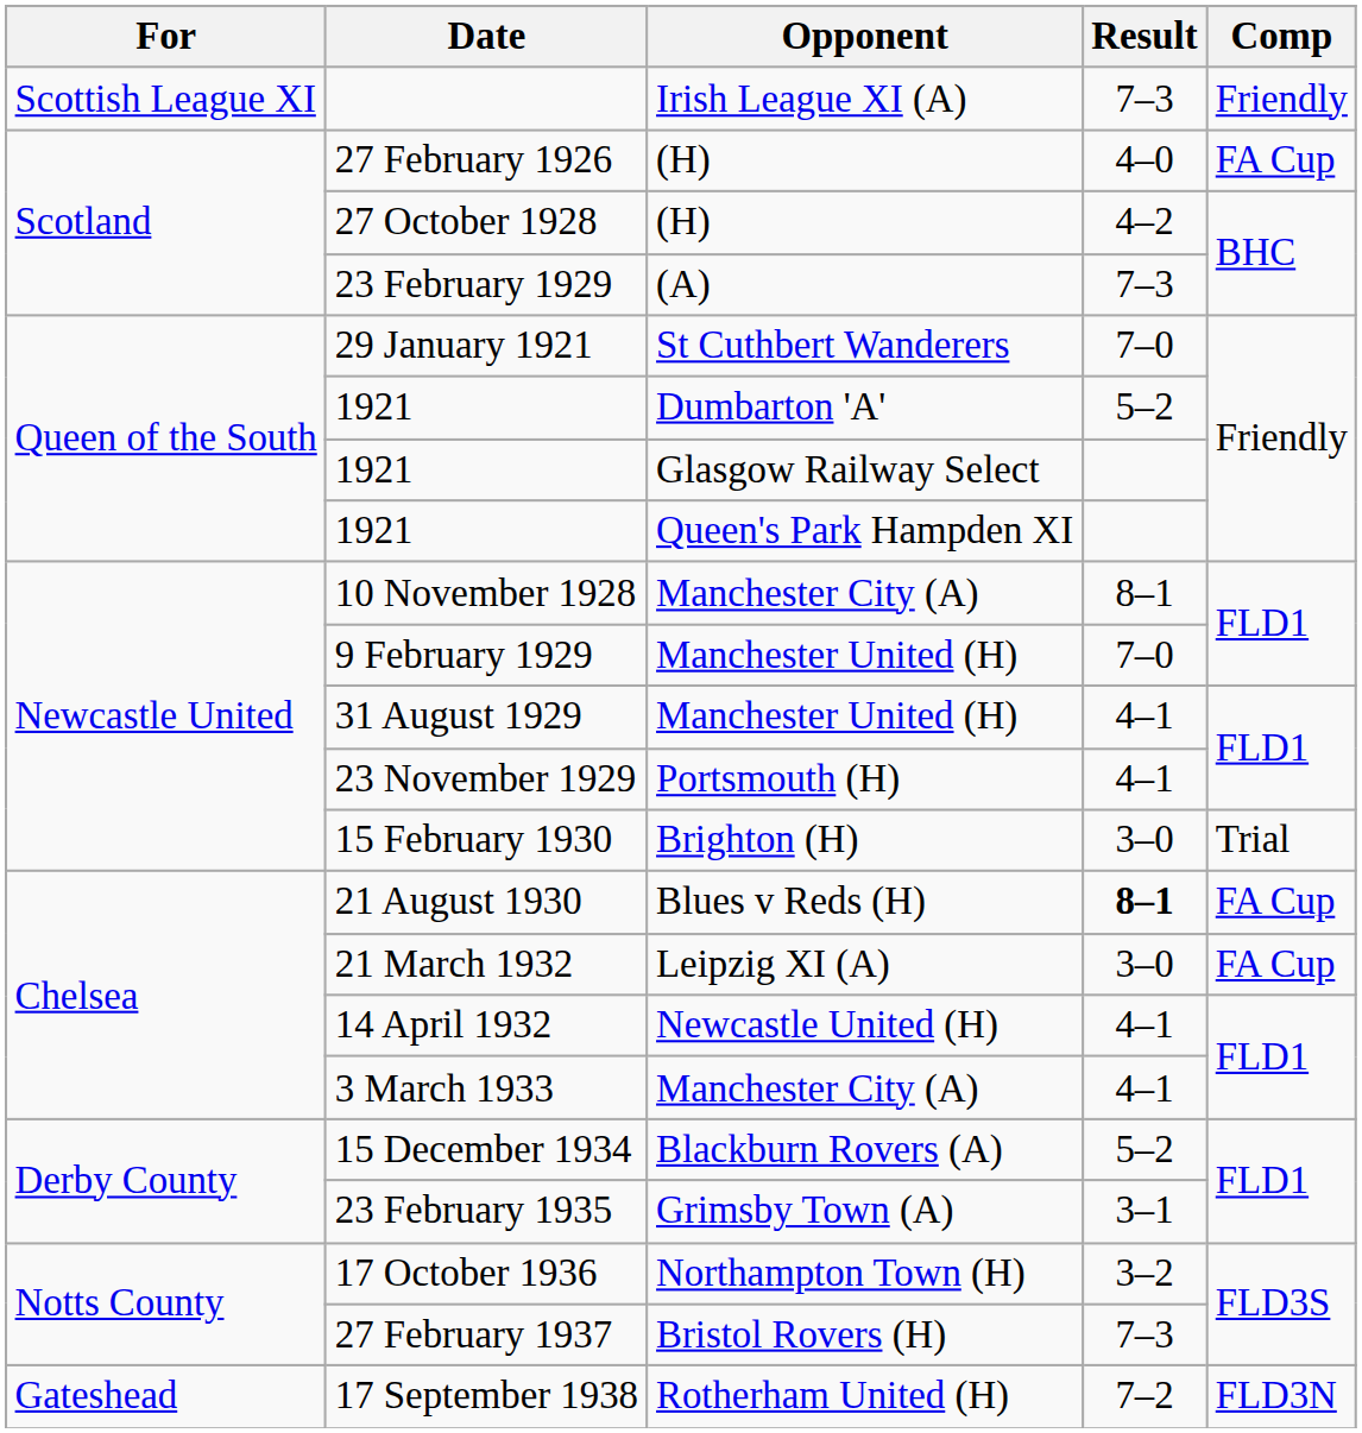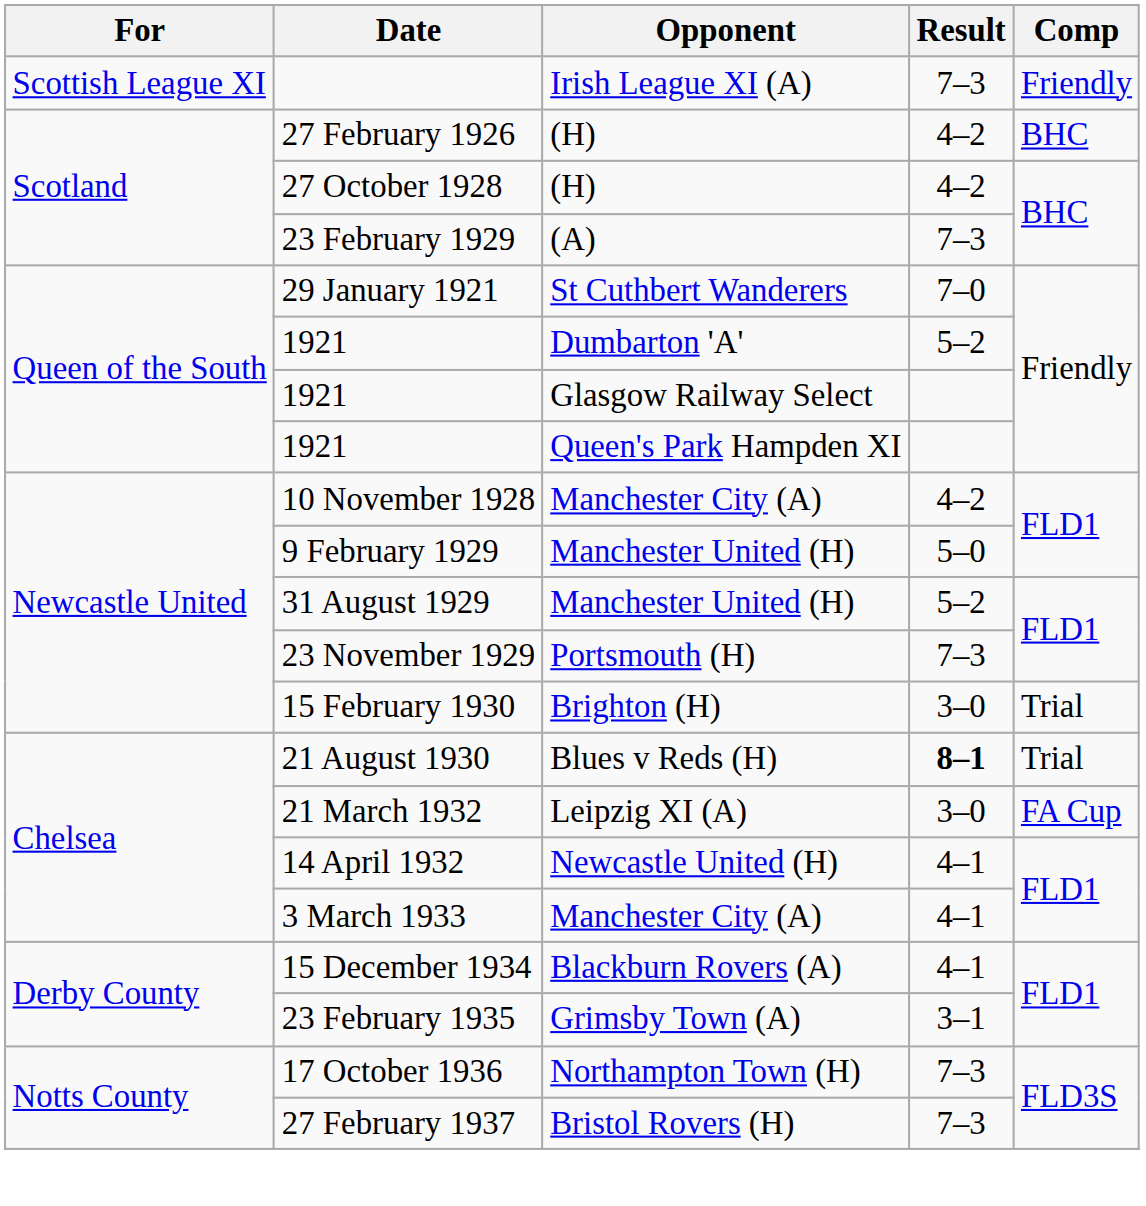27 February 1926 | Result: 4–0 -> 4–2
27 February 1926 | Comp: FA Cup -> BHC
10 November 1928 | Result: 8–1 -> 4–2
9 February 1929 | Result: 7–0 -> 5–0
31 August 1929 | Result: 4–1 -> 5–2
23 November 1929 | Result: 4–1 -> 7–3
21 August 1930 | Comp: FA Cup -> Trial
15 December 1934 | Result: 5–2 -> 4–1
17 October 1936 | Result: 3–2 -> 7–3
- row: Gateshead | 17 September 1938 | Rotherham United (H) | 7–2 | FLD3N
